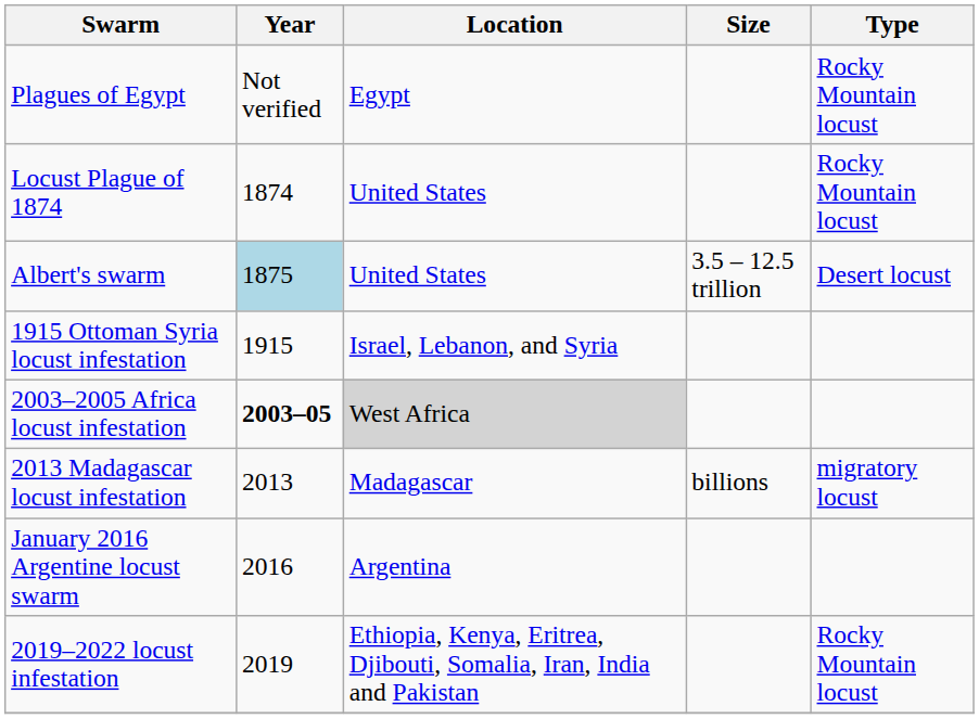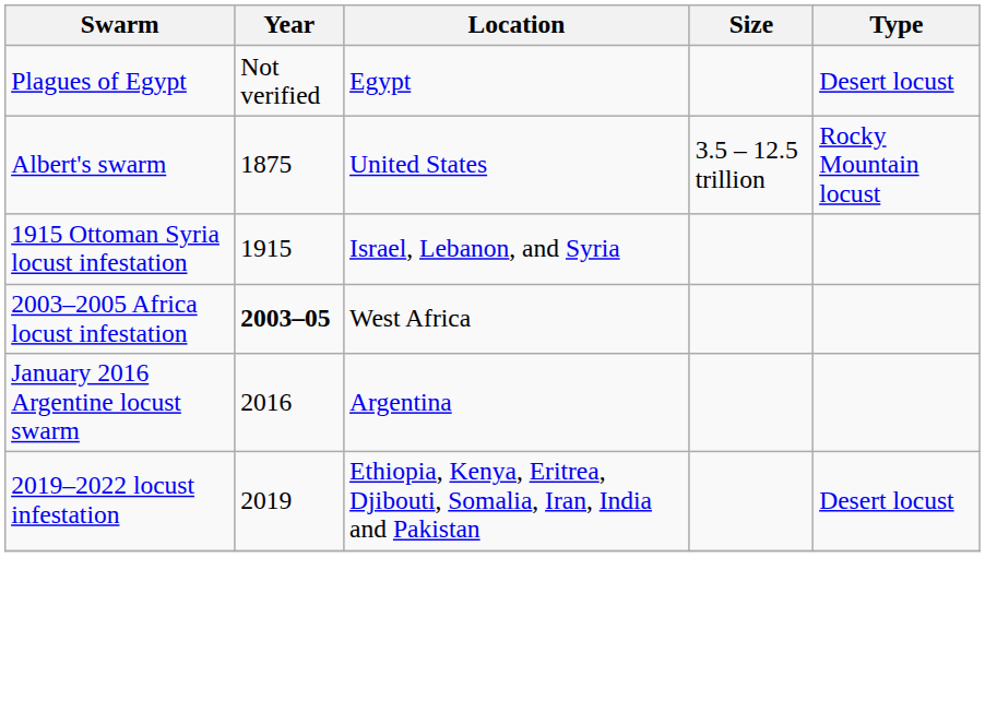Plagues of Egypt | Type: Rocky Mountain locust -> Desert locust
- row: Locust Plague of 1874 | 1874 | United States | Rocky Mountain locust
Albert's swarm | Year: lightblue background -> no background
Albert's swarm | Type: Desert locust -> Rocky Mountain locust
2003–2005 Africa locust infestation | Location: lightgrey background -> no background
- row: 2013 Madagascar locust infestation | 2013 | Madagascar | billions | migratory locust
2019–2022 locust infestation | Type: Rocky Mountain locust -> Desert locust
